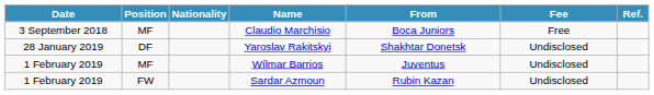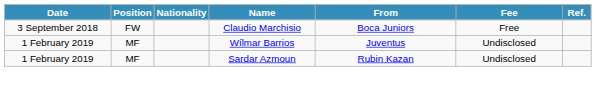Claudio Marchisio | Position: MF -> FW
- row: 28 January 2019 | DF | Yaroslav Rakitskyi | Shakhtar Donetsk | Undisclosed
Sardar Azmoun | Position: FW -> MF
